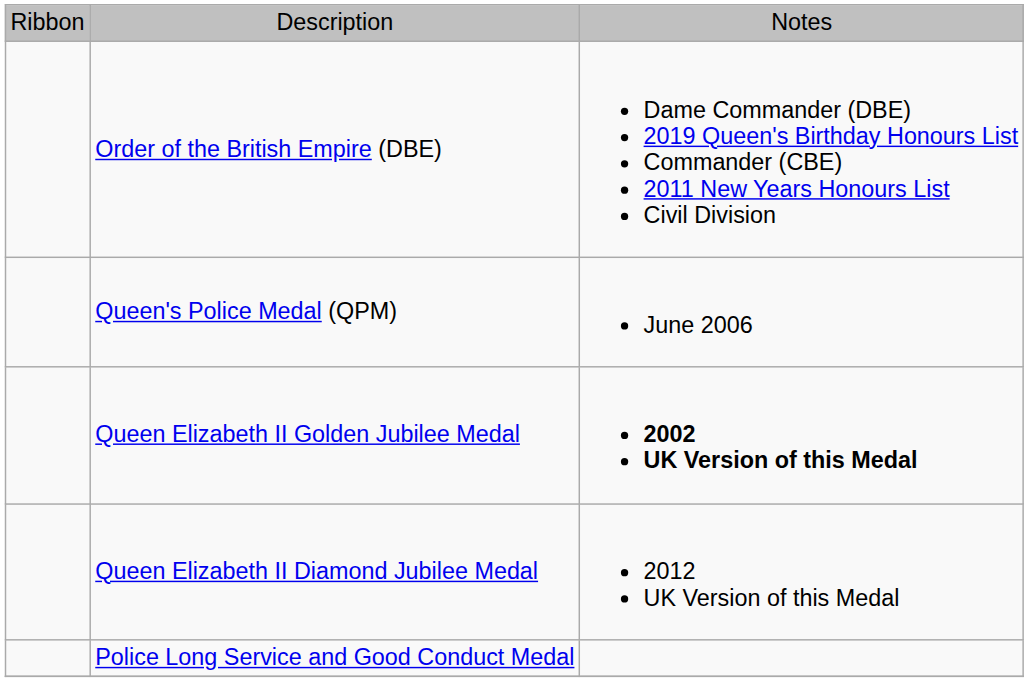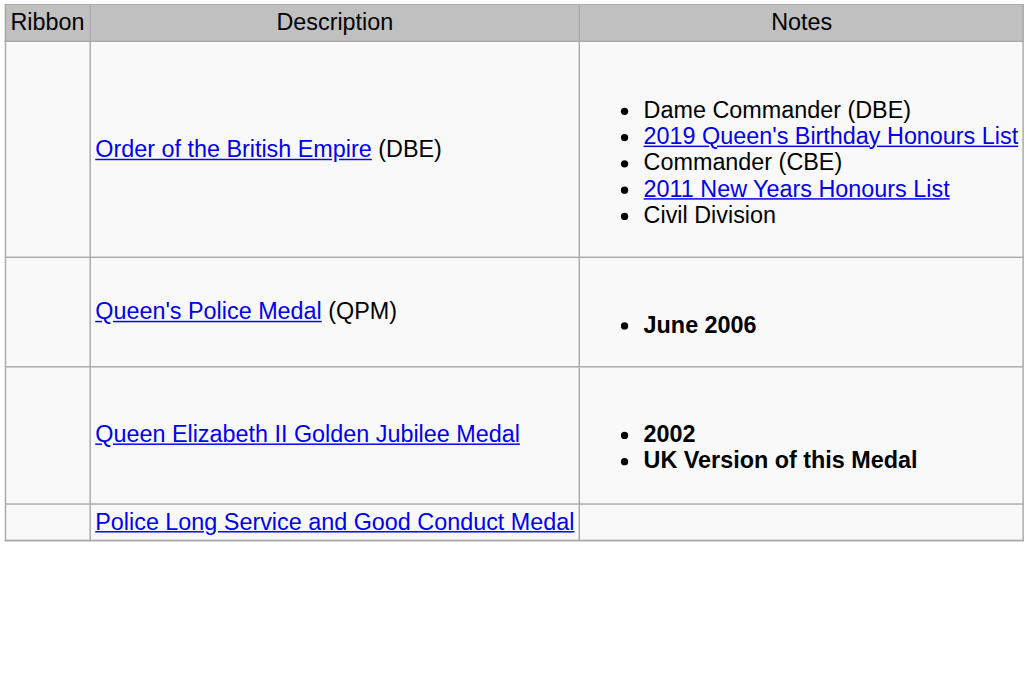Queen's Police Medal (QPM) | column 3: normal -> bold
- row: Queen Elizabeth II Diamond Jubilee Medal | 2012 UK Version of this Medal
